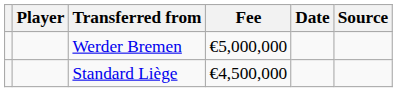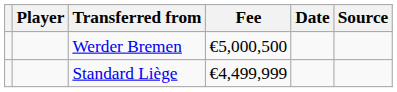Werder Bremen | Fee: €5,000,000 -> €5,000,500
Standard Liège | Fee: €4,500,000 -> €4,499,999
